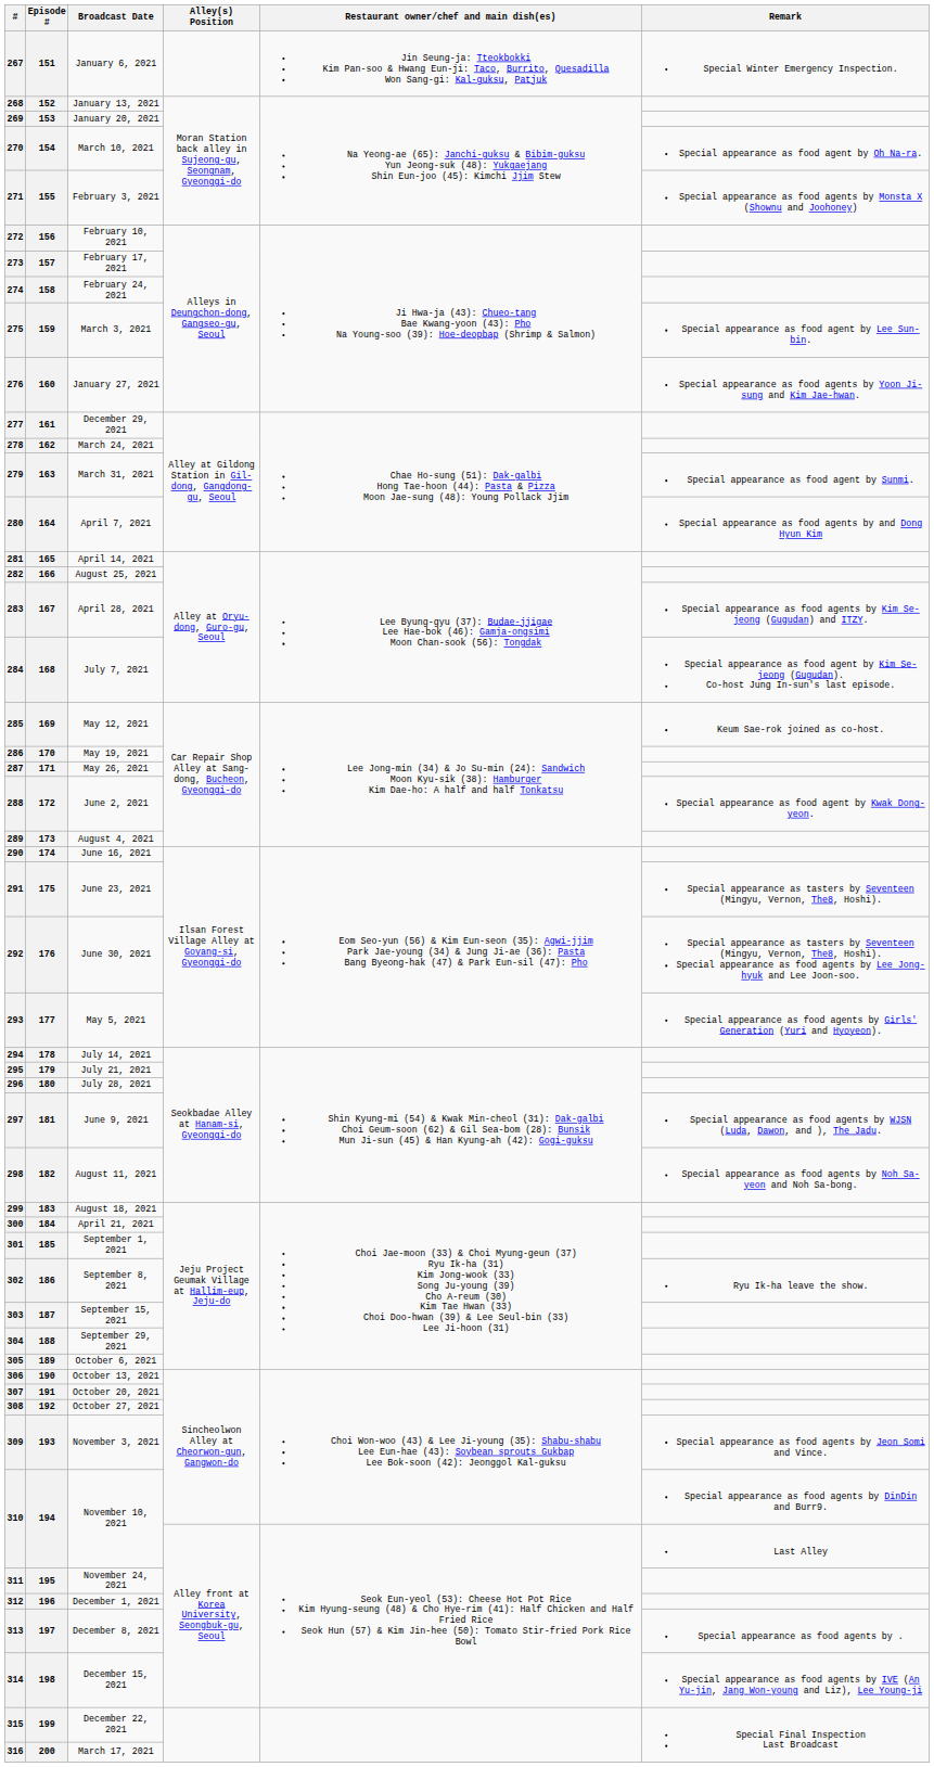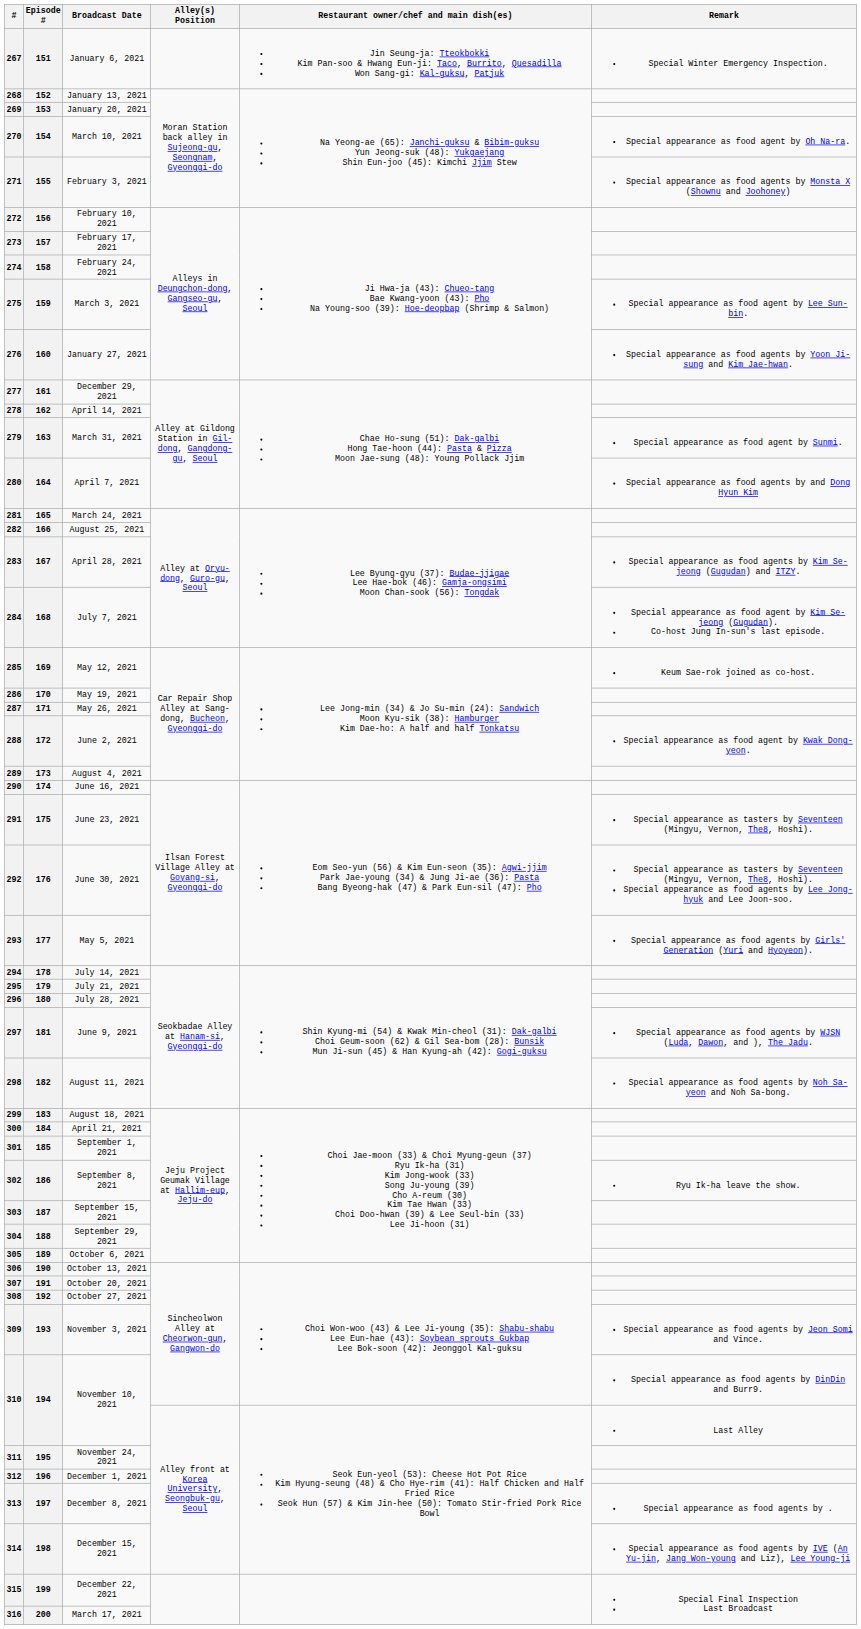278 | Broadcast Date: March 24, 2021 -> April 14, 2021
281 | Broadcast Date: April 14, 2021 -> March 24, 2021
